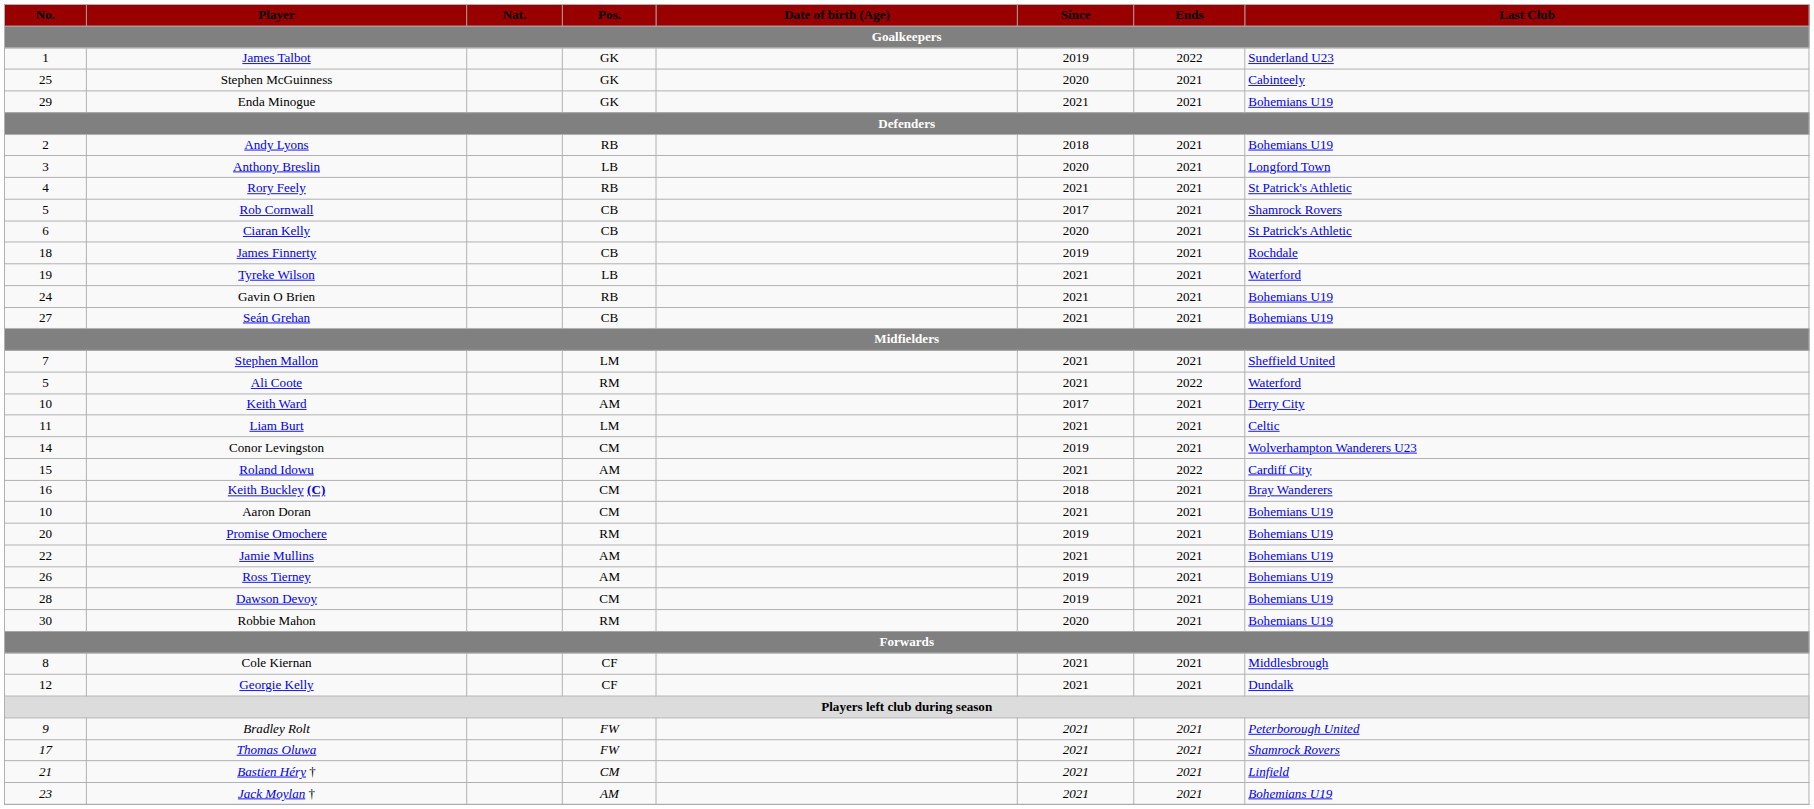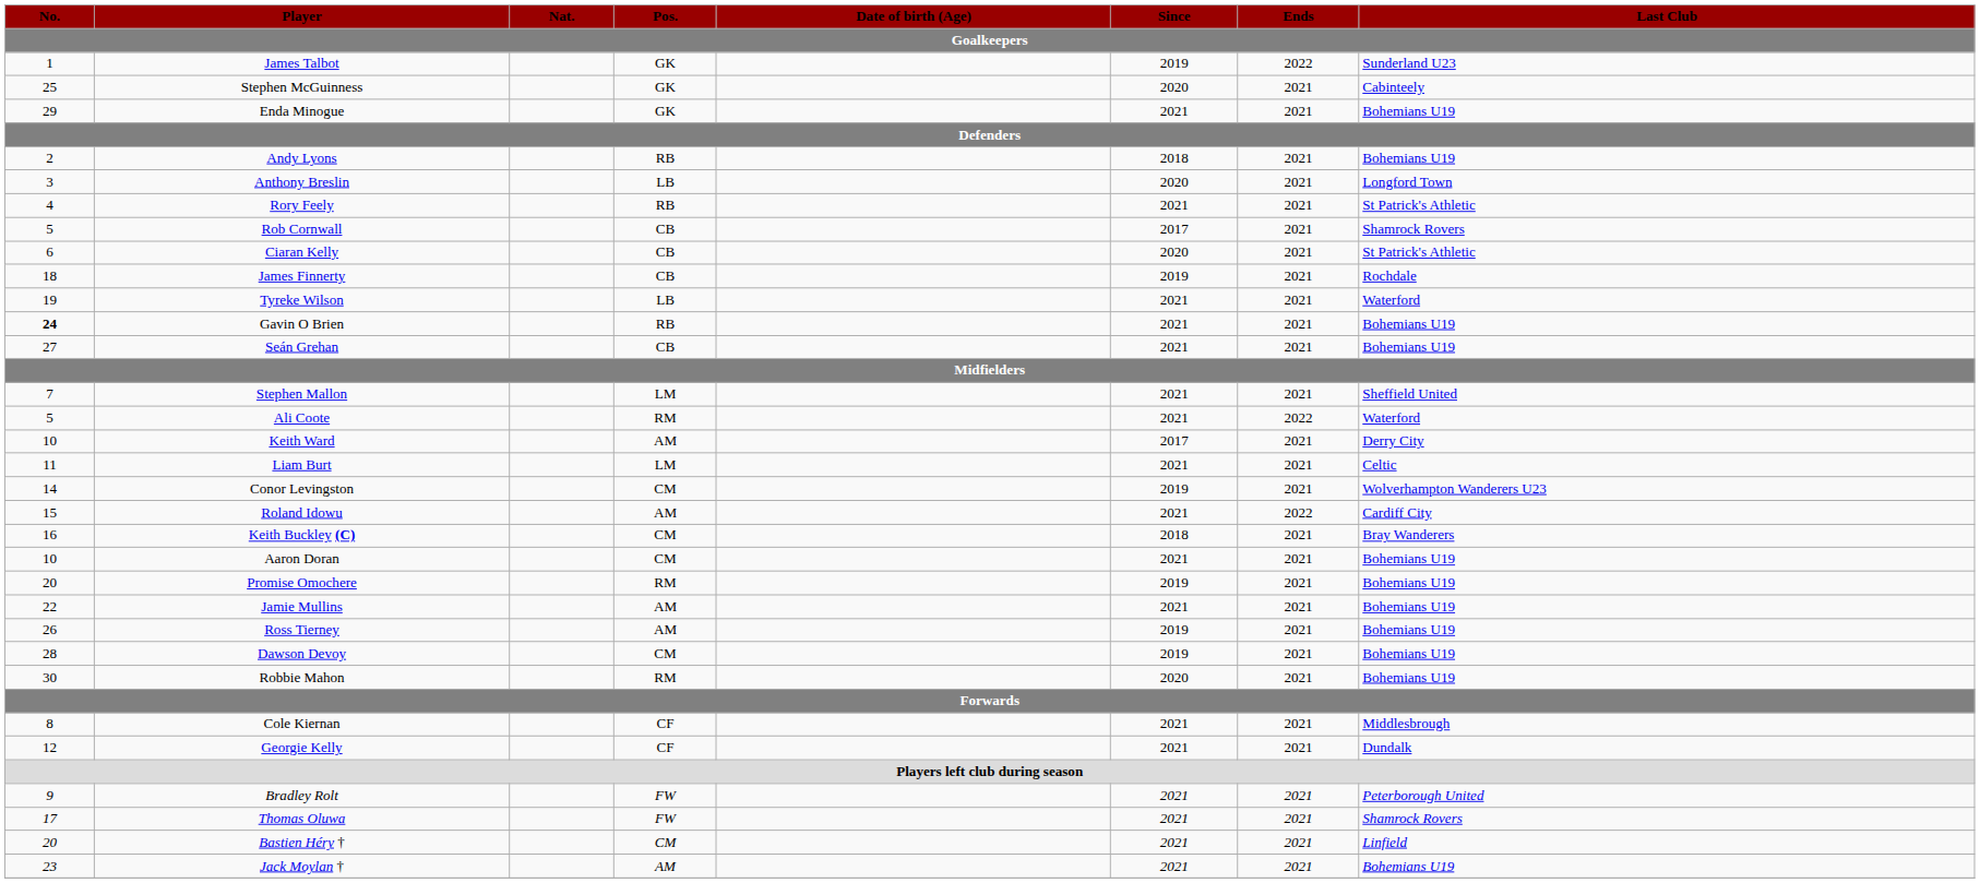Gavin O Brien | No. / Goalkeepers: normal -> bold
Bastien Héry † | No. / Goalkeepers: 21 -> 20
